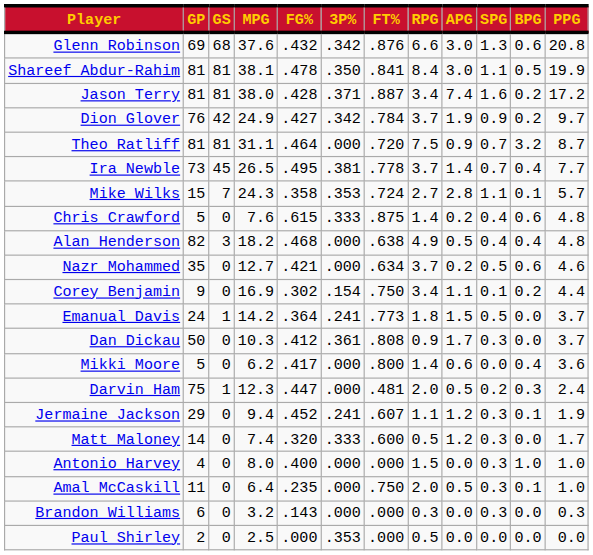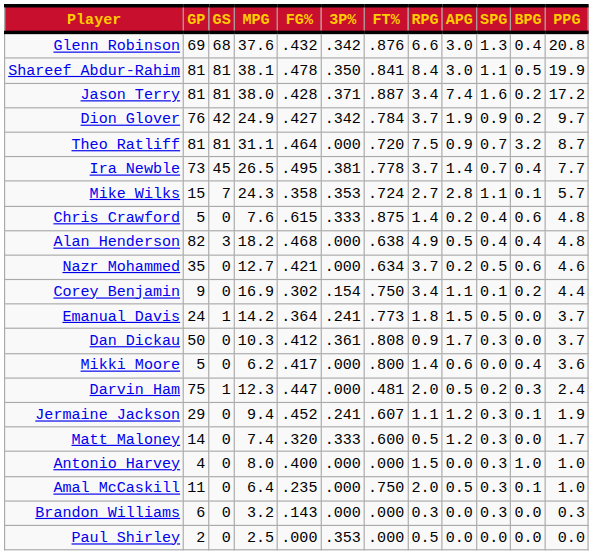Glenn Robinson | BPG: 0.6 -> 0.4
